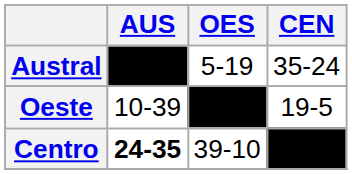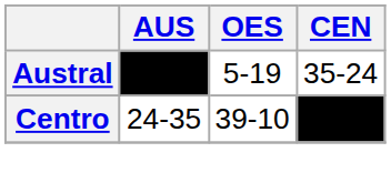- row: Oeste | 10-39 | –––– | 19-5
Centro | AUS: bold -> normal
